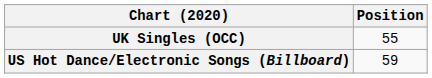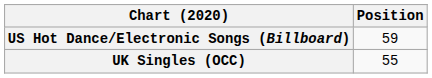rows swapped: UK Singles (OCC) <-> US Hot Dance/Electronic Songs (Billboard)
